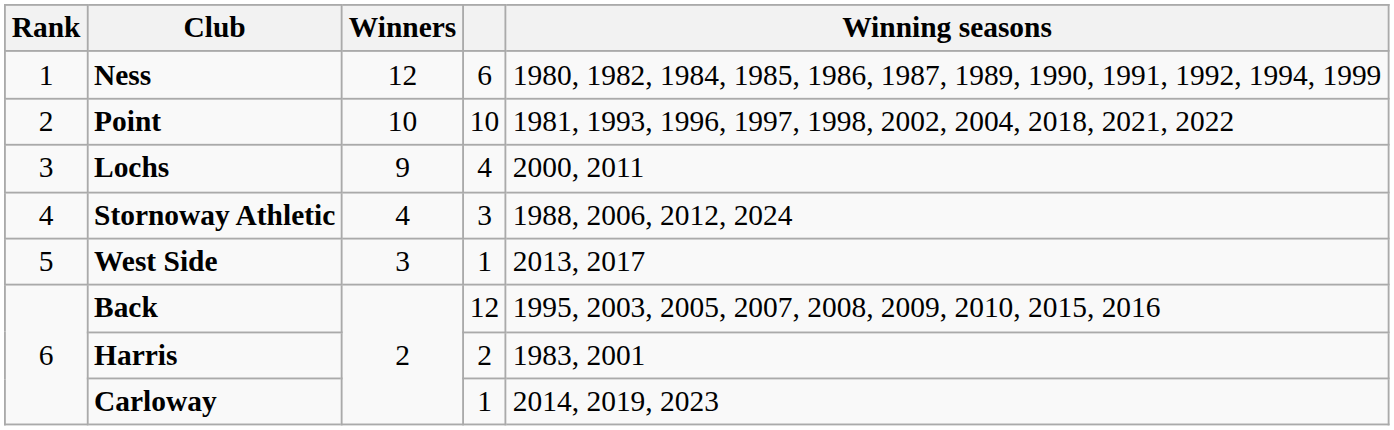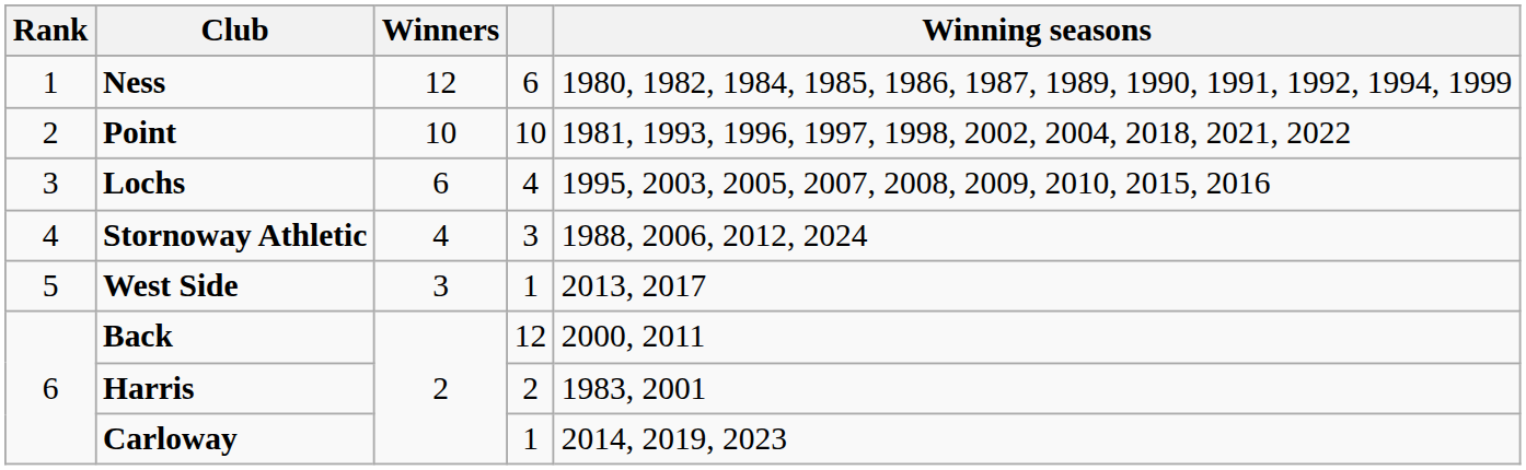Lochs | Winners: 9 -> 6
Lochs | Winning seasons: 2000, 2011 -> 1995, 2003, 2005, 2007, 2008, 2009, 2010, 2015, 2016
Back | Winning seasons: 1995, 2003, 2005, 2007, 2008, 2009, 2010, 2015, 2016 -> 2000, 2011
